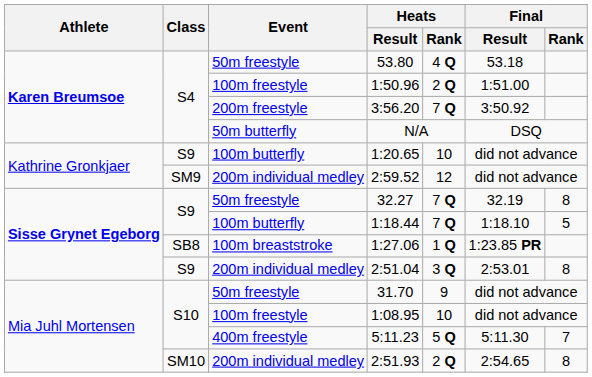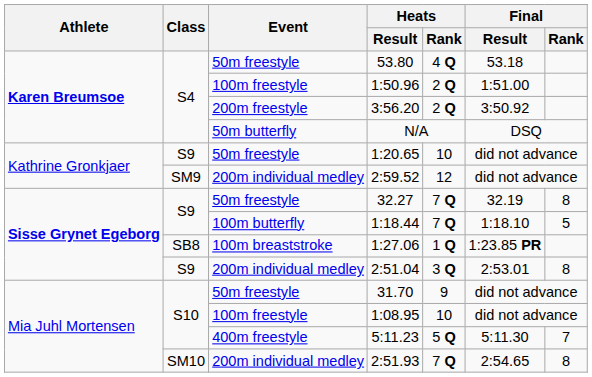3:56.20 | Heats / Rank: 7 Q -> 2 Q
1:20.65 | Event: 100m butterfly -> 50m freestyle
2:51.93 | Heats / Rank: 2 Q -> 7 Q
